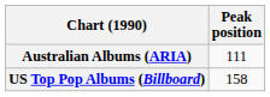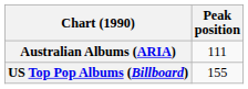US Top Pop Albums (Billboard) | Peak position: 158 -> 155
